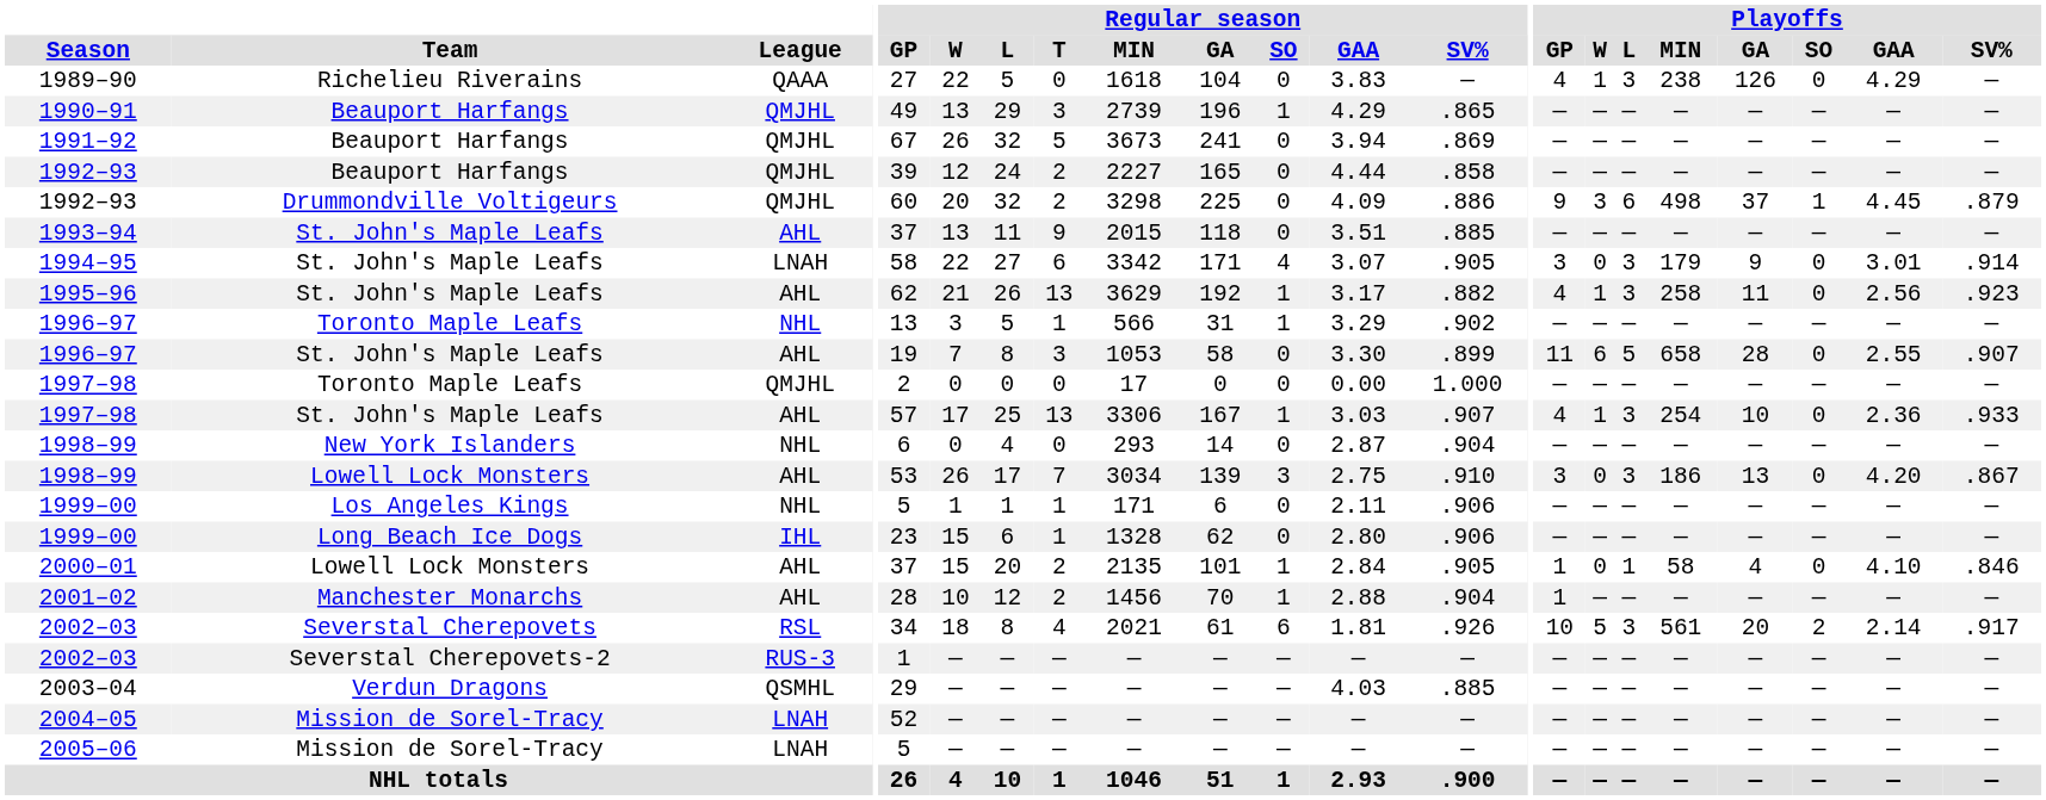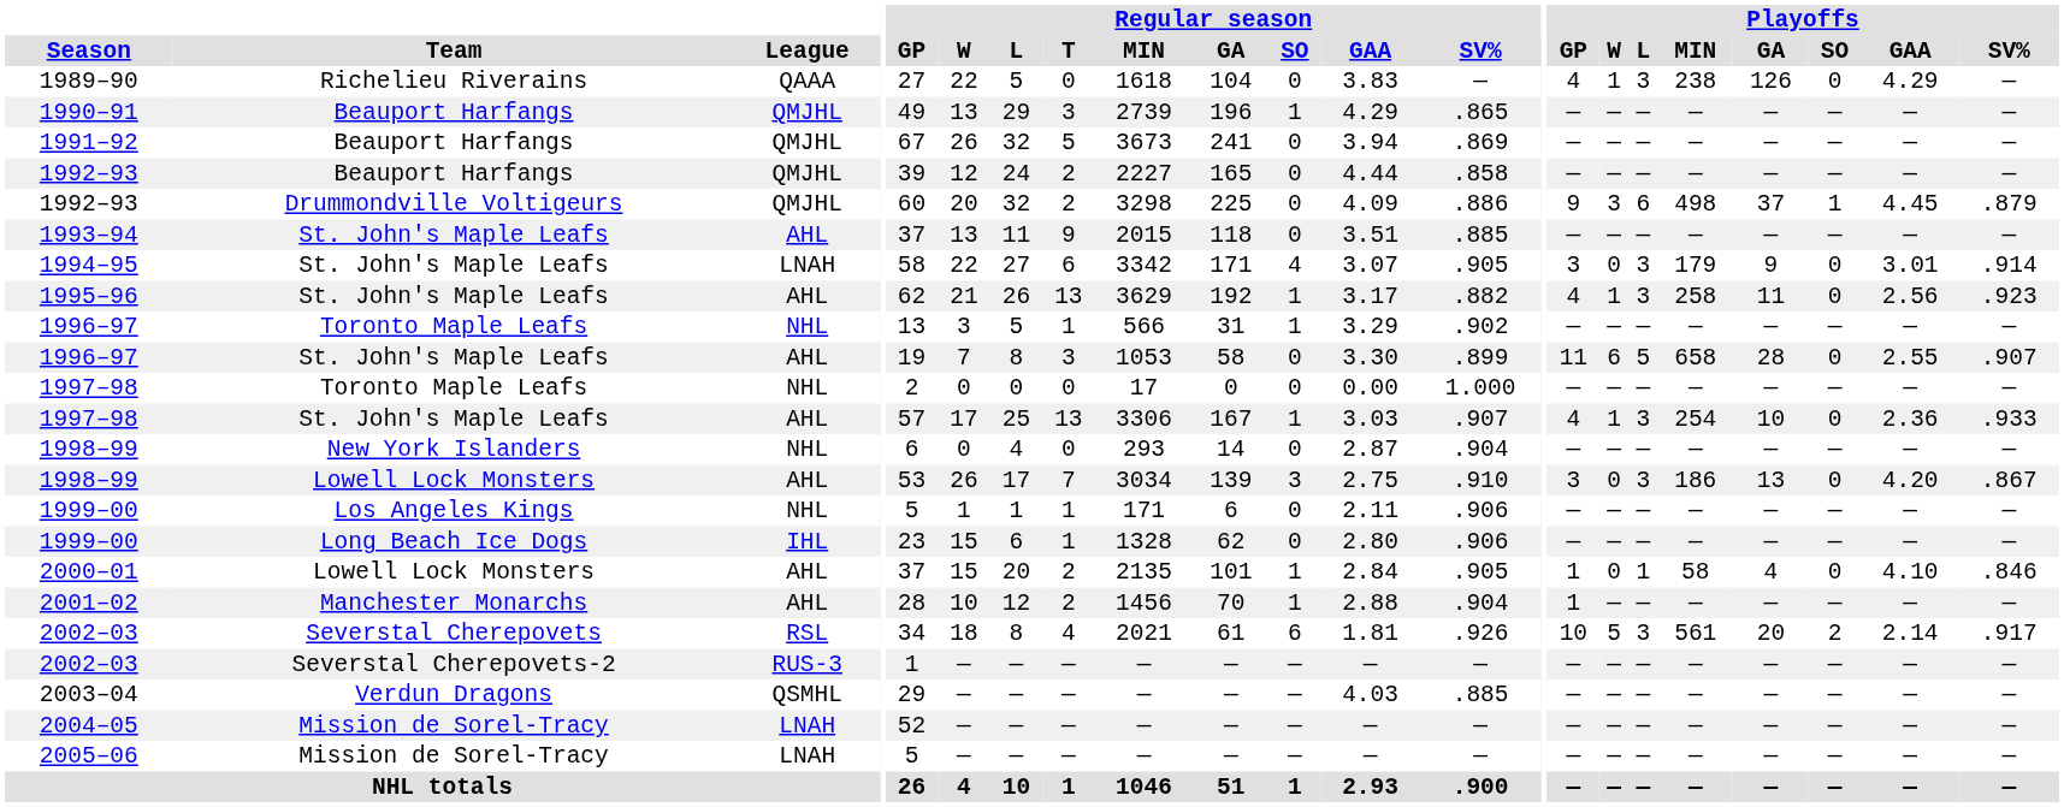1997–98 / Toronto Maple Leafs | League: QMJHL -> NHL
